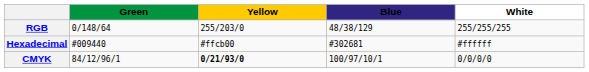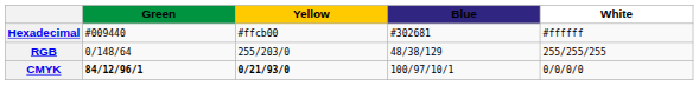rows swapped: RGB <-> Hexadecimal
CMYK | Green: normal -> bold
